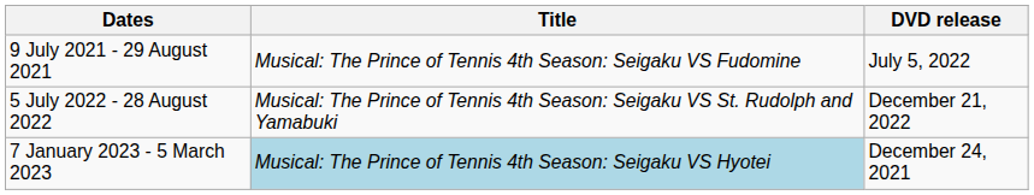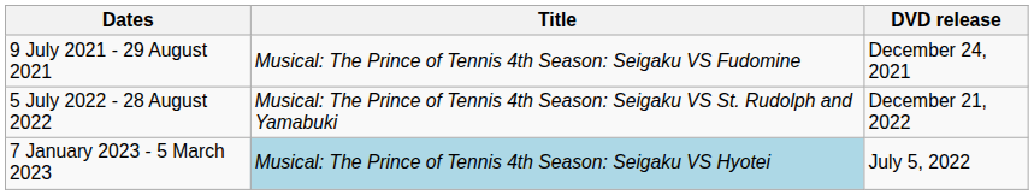9 July 2021 - 29 August 2021 | DVD release: July 5, 2022 -> December 24, 2021
7 January 2023 - 5 March 2023 | DVD release: December 24, 2021 -> July 5, 2022
